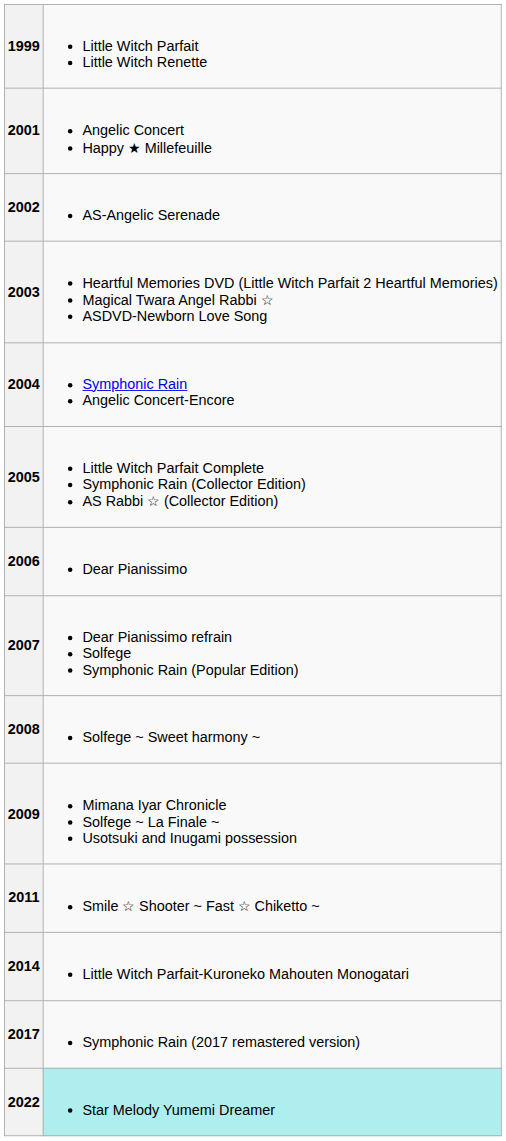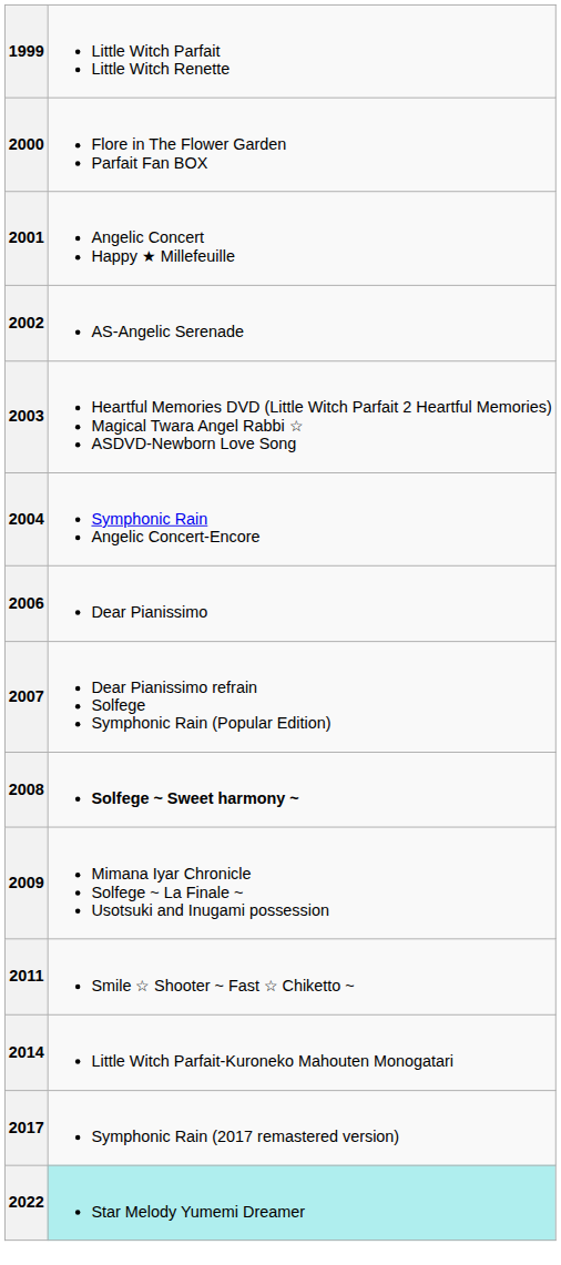+ row: 2000 | Flore in The Flower Garden Parfait Fan BOX
- row: 2005 | Little Witch Parfait Complete Symphonic Rain (Collector Edition) AS Rabbi ☆ (Collector Edition)
2008 | column 2: normal -> bold
